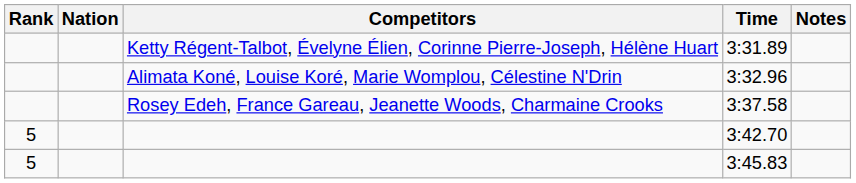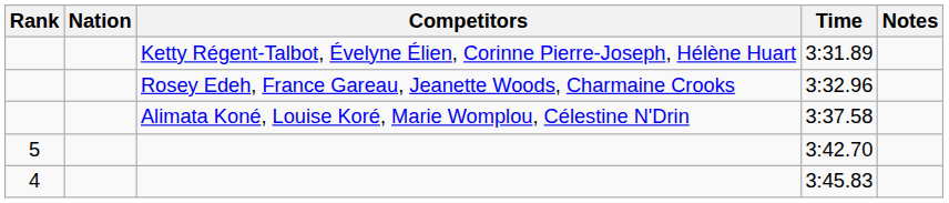3:32.96 | Competitors: Alimata Koné, Louise Koré, Marie Womplou, Célestine N'Drin -> Rosey Edeh, France Gareau, Jeanette Woods, Charmaine Crooks
3:37.58 | Competitors: Rosey Edeh, France Gareau, Jeanette Woods, Charmaine Crooks -> Alimata Koné, Louise Koré, Marie Womplou, Célestine N'Drin
3:45.83 | Rank: 5 -> 4
